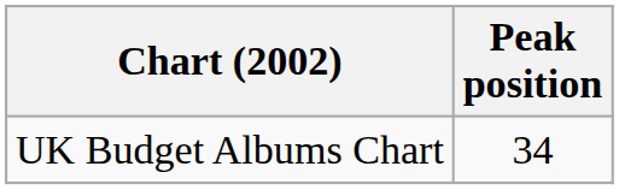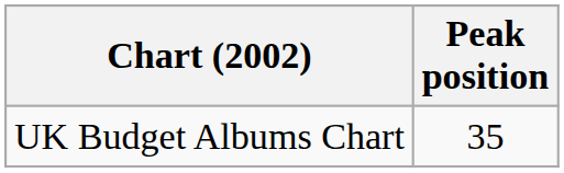UK Budget Albums Chart | Peak position: 34 -> 35
